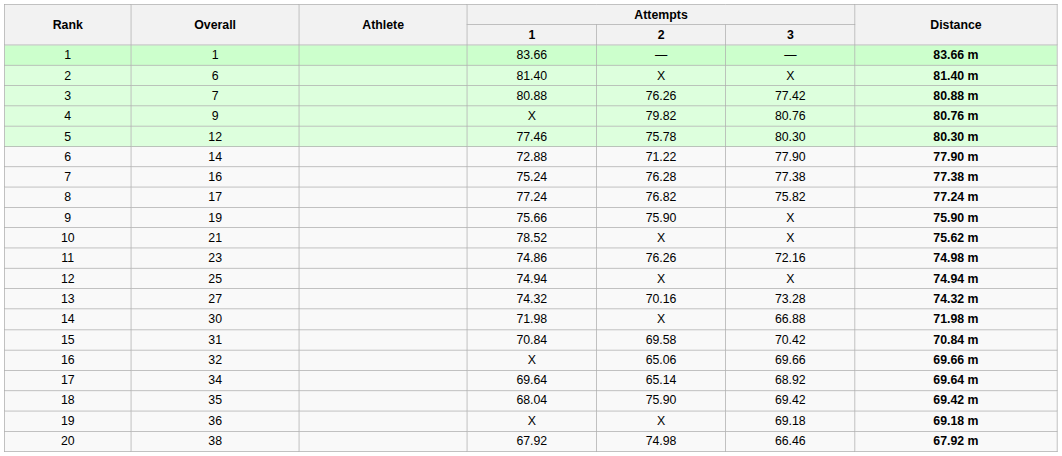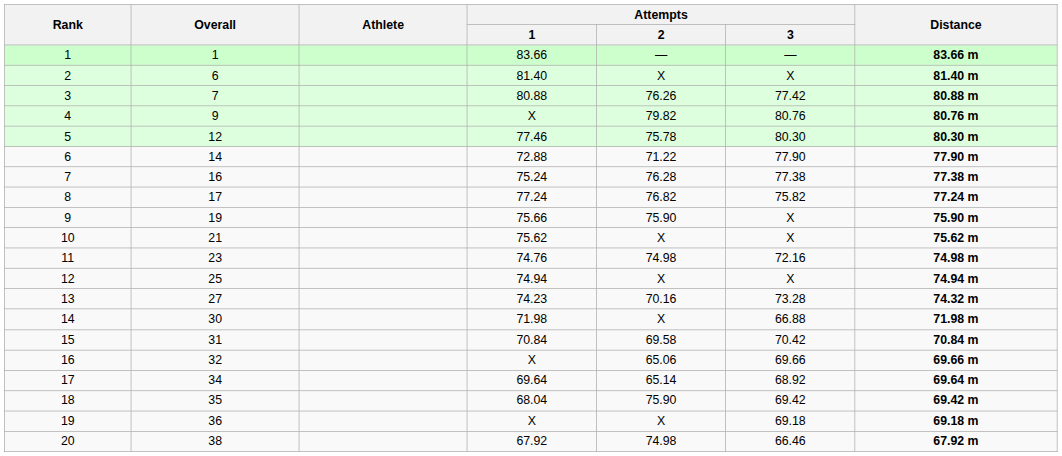10 | Attempts / 1: 78.52 -> 75.62
11 | Attempts / 1: 74.86 -> 74.76
11 | Attempts / 2: 76.26 -> 74.98
13 | Attempts / 1: 74.32 -> 74.23
